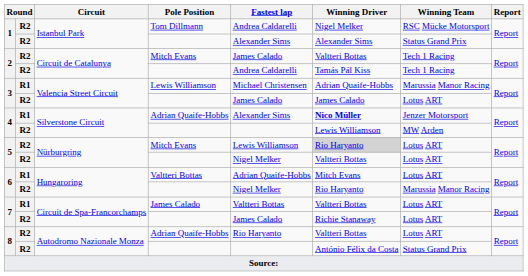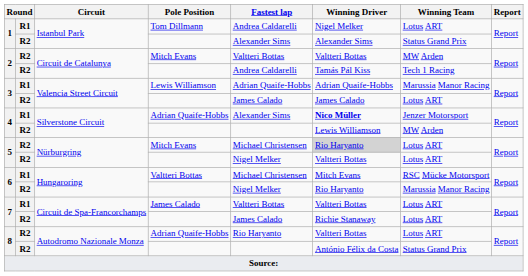1 / Tom Dillmann | column 2: R2 -> R1
1 / Tom Dillmann | Winning Team: RSC Mücke Motorsport -> Lotus ART
2 / Mitch Evans | Fastest lap: James Calado -> Valtteri Bottas
2 / Mitch Evans | Winning Team: Tech 1 Racing -> MW Arden
3 / Lewis Williamson | Fastest lap: Michael Christensen -> Adrian Quaife-Hobbs
5 / Mitch Evans | Fastest lap: Lewis Williamson -> Michael Christensen
6 / Valtteri Bottas | Fastest lap: Adrian Quaife-Hobbs -> Michael Christensen
6 / Valtteri Bottas | Winning Team: Lotus ART -> RSC Mücke Motorsport
